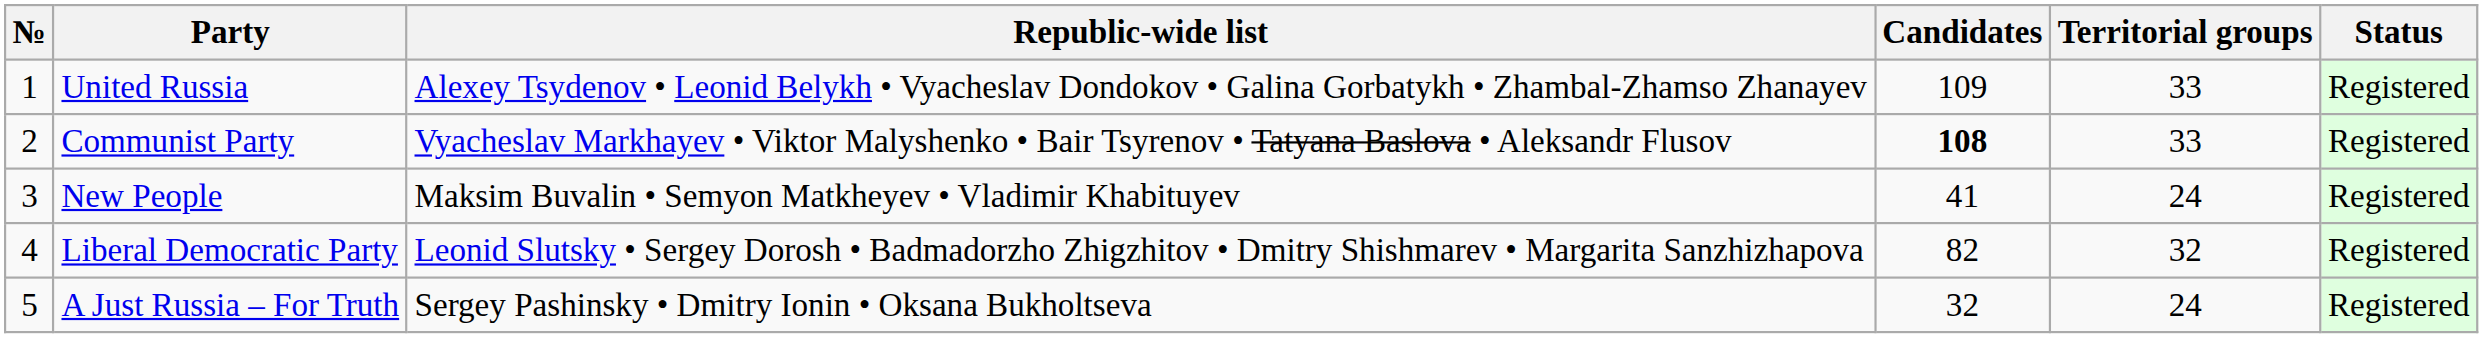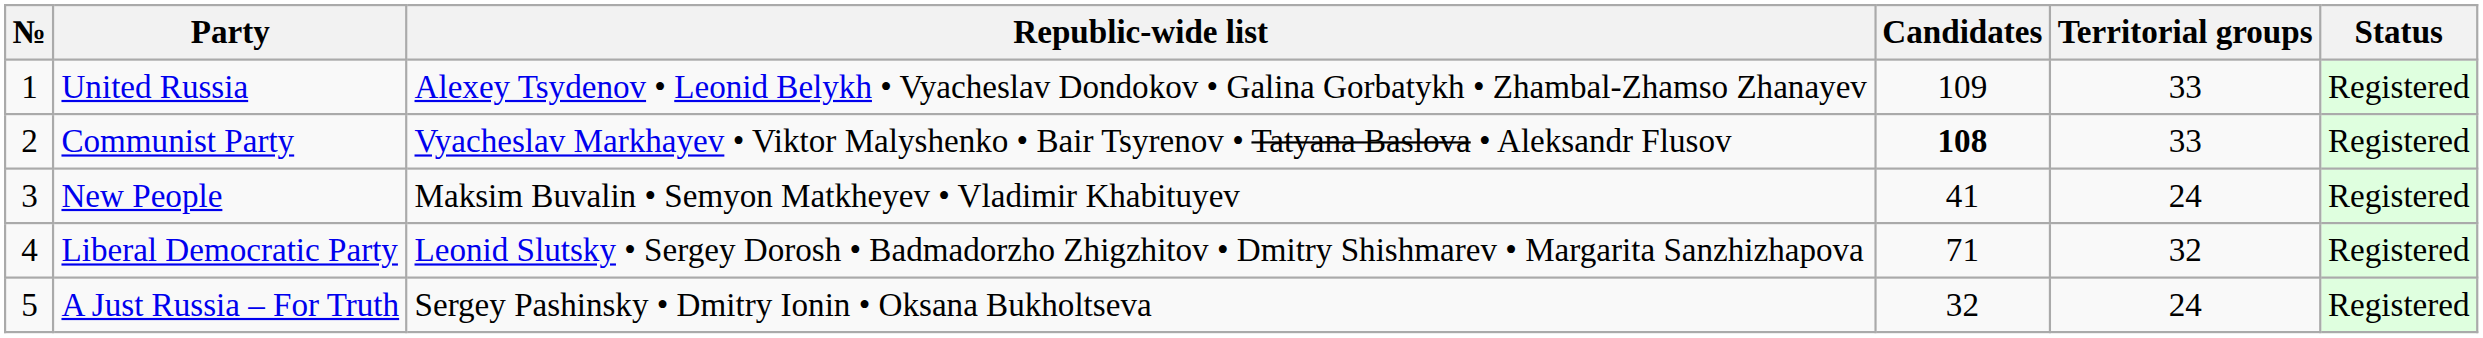Liberal Democratic Party | Candidates: 82 -> 71
